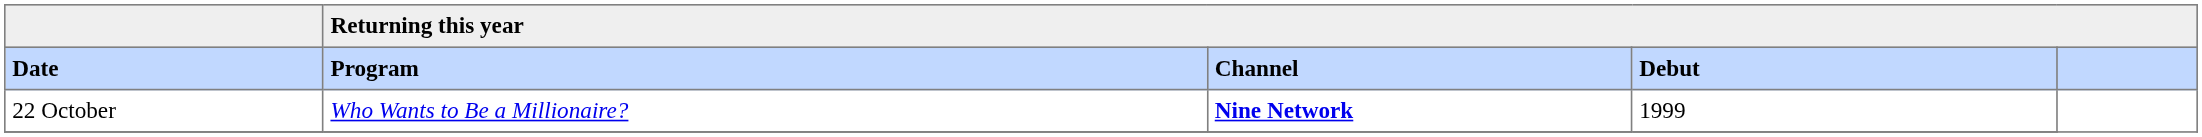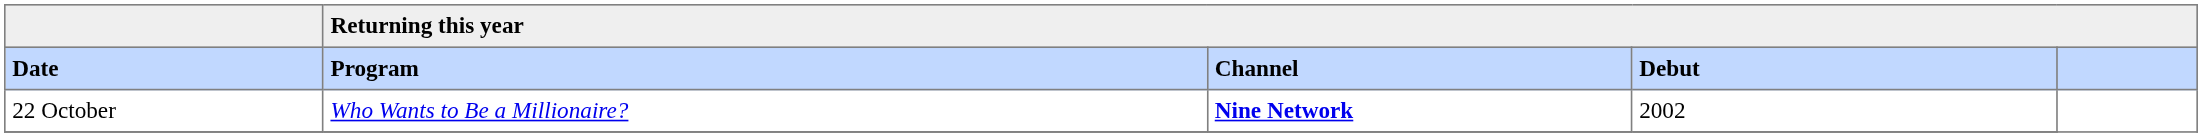22 October | Returning this year / Debut: 1999 -> 2002
